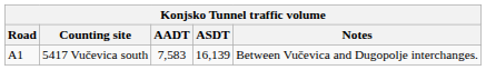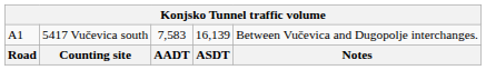rows swapped: Road <-> A1
